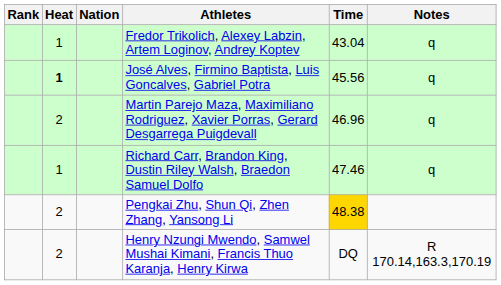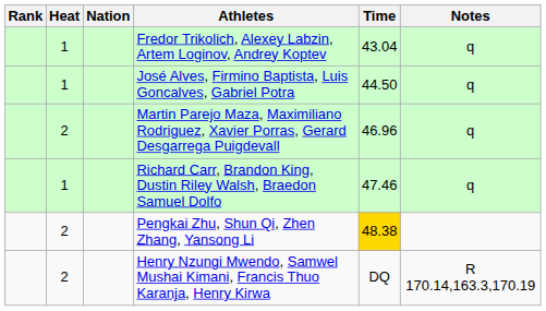José Alves, Firmino Baptista, Luis Goncalves, Gabriel Potra | Heat: bold -> normal
José Alves, Firmino Baptista, Luis Goncalves, Gabriel Potra | Time: 45.56 -> 44.50
